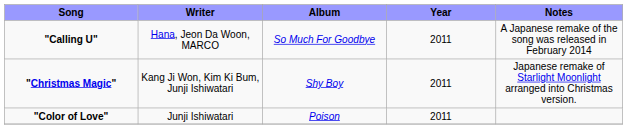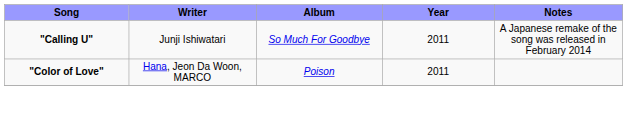"Calling U" | Writer: Hana, Jeon Da Woon, MARCO -> Junji Ishiwatari
- row: "Christmas Magic" | Kang Ji Won, Kim Ki Bum, Junji Ishiwatari | Shy Boy | 2011 | Japanese remake of Starlight Moonlight arranged into Christmas version.
"Color of Love" | Writer: Junji Ishiwatari -> Hana, Jeon Da Woon, MARCO
